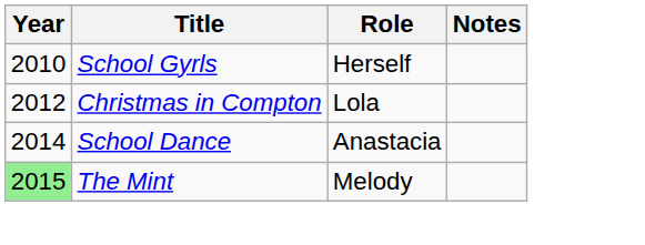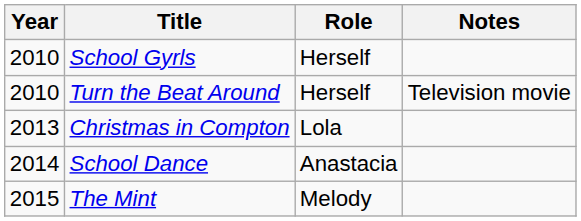+ row: 2010 | Turn the Beat Around | Herself | Television movie
Christmas in Compton | Year: 2012 -> 2013
The Mint | Year: lightgreen background -> no background
